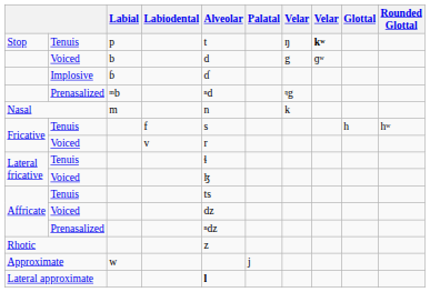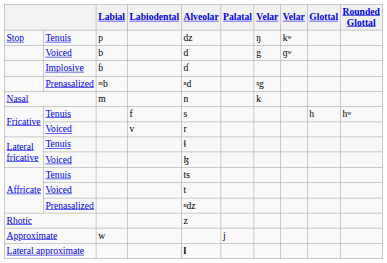Stop | Alveolar: t -> dz
Stop | column 8: bold -> normal
Affricate / Voiced | Alveolar: dz -> t
